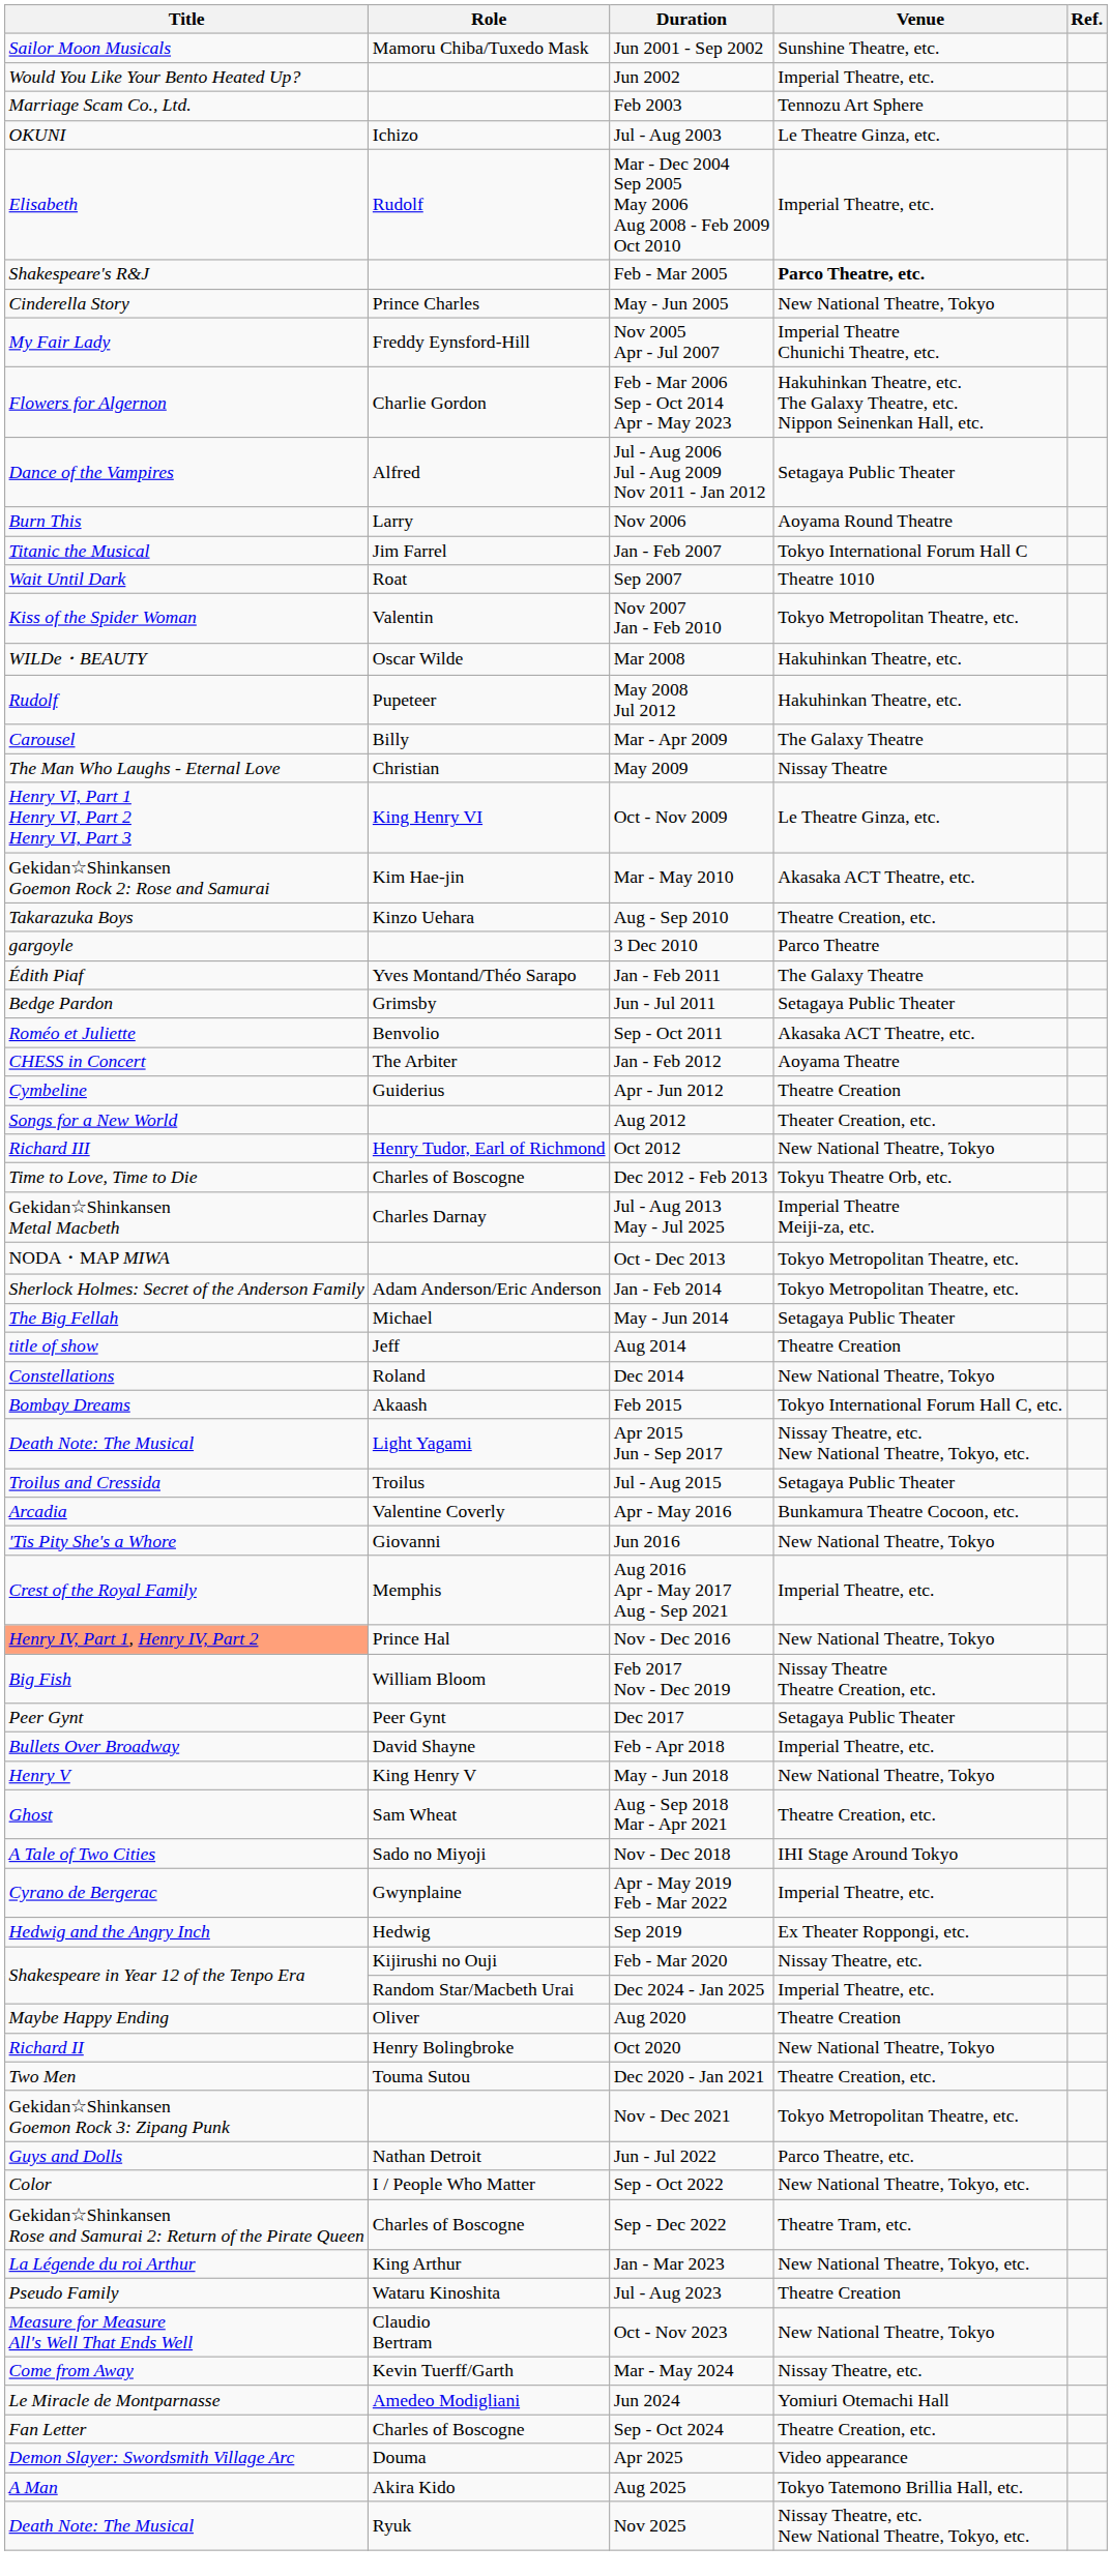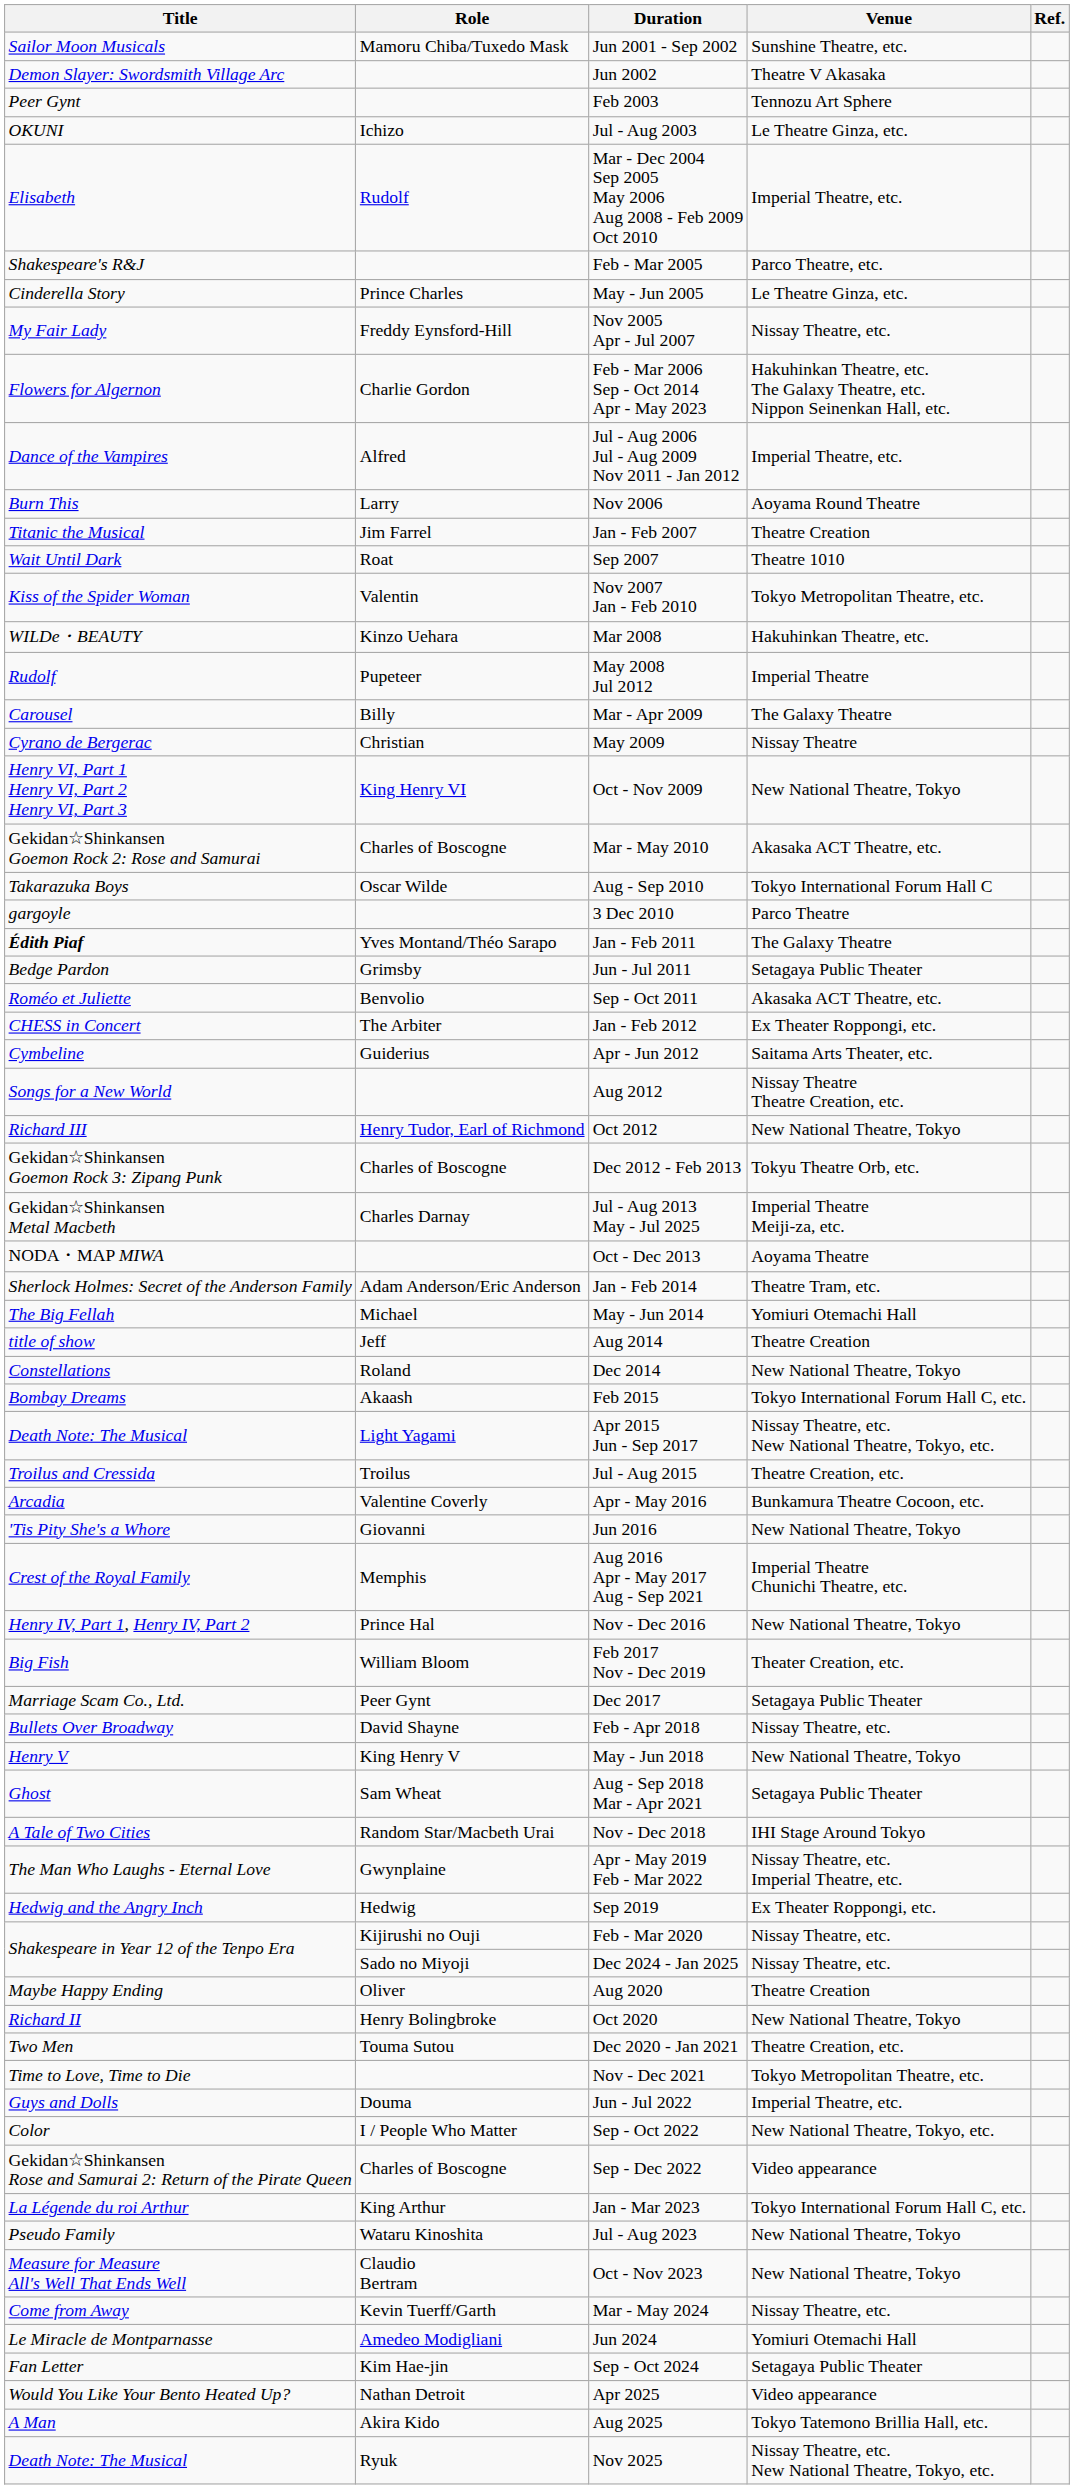Jun 2002 | Title: Would You Like Your Bento Heated Up? -> Demon Slayer: Swordsmith Village Arc
Jun 2002 | Venue: Imperial Theatre, etc. -> Theatre V Akasaka
Feb 2003 | Title: Marriage Scam Co., Ltd. -> Peer Gynt
Feb - Mar 2005 | Venue: bold -> normal
May - Jun 2005 | Venue: New National Theatre, Tokyo -> Le Theatre Ginza, etc.
Nov 2005 Apr - Jul 2007 | Venue: Imperial Theatre Chunichi Theatre, etc. -> Nissay Theatre, etc.
Jul - Aug 2006 Jul - Aug 2009 Nov 2011 - Jan 2012 | Venue: Setagaya Public Theater -> Imperial Theatre, etc.
Jan - Feb 2007 | Venue: Tokyo International Forum Hall C -> Theatre Creation
Mar 2008 | Role: Oscar Wilde -> Kinzo Uehara
May 2008 Jul 2012 | Venue: Hakuhinkan Theatre, etc. -> Imperial Theatre
May 2009 | Title: The Man Who Laughs - Eternal Love -> Cyrano de Bergerac
Oct - Nov 2009 | Venue: Le Theatre Ginza, etc. -> New National Theatre, Tokyo
Mar - May 2010 | Role: Kim Hae-jin -> Charles of Boscogne
Aug - Sep 2010 | Role: Kinzo Uehara -> Oscar Wilde
Aug - Sep 2010 | Venue: Theatre Creation, etc. -> Tokyo International Forum Hall C
Jan - Feb 2011 | Title: normal -> bold
Jan - Feb 2012 | Venue: Aoyama Theatre -> Ex Theater Roppongi, etc.
Apr - Jun 2012 | Venue: Theatre Creation -> Saitama Arts Theater, etc.
Aug 2012 | Venue: Theater Creation, etc. -> Nissay Theatre Theatre Creation, etc.
Dec 2012 - Feb 2013 | Title: Time to Love, Time to Die -> Gekidan☆Shinkansen Goemon Rock 3: Zipang Punk
Oct - Dec 2013 | Venue: Tokyo Metropolitan Theatre, etc. -> Aoyama Theatre
Jan - Feb 2014 | Venue: Tokyo Metropolitan Theatre, etc. -> Theatre Tram, etc.
May - Jun 2014 | Venue: Setagaya Public Theater -> Yomiuri Otemachi Hall
Jul - Aug 2015 | Venue: Setagaya Public Theater -> Theatre Creation, etc.
Aug 2016 Apr - May 2017 Aug - Sep 2021 | Venue: Imperial Theatre, etc. -> Imperial Theatre Chunichi Theatre, etc.
Nov - Dec 2016 | Title: lightsalmon background -> no background
Feb 2017 Nov - Dec 2019 | Venue: Nissay Theatre Theatre Creation, etc. -> Theater Creation, etc.
Dec 2017 | Title: Peer Gynt -> Marriage Scam Co., Ltd.
Feb - Apr 2018 | Venue: Imperial Theatre, etc. -> Nissay Theatre, etc.
Aug - Sep 2018 Mar - Apr 2021 | Venue: Theatre Creation, etc. -> Setagaya Public Theater
Nov - Dec 2018 | Role: Sado no Miyoji -> Random Star/Macbeth Urai
Apr - May 2019 Feb - Mar 2022 | Title: Cyrano de Bergerac -> The Man Who Laughs - Eternal Love
Apr - May 2019 Feb - Mar 2022 | Venue: Imperial Theatre, etc. -> Nissay Theatre, etc. Imperial Theatre, etc.
Dec 2024 - Jan 2025 | Role: Random Star/Macbeth Urai -> Sado no Miyoji
Dec 2024 - Jan 2025 | Venue: Imperial Theatre, etc. -> Nissay Theatre, etc.
Nov - Dec 2021 | Title: Gekidan☆Shinkansen Goemon Rock 3: Zipang Punk -> Time to Love, Time to Die
Jun - Jul 2022 | Role: Nathan Detroit -> Douma
Jun - Jul 2022 | Venue: Parco Theatre, etc. -> Imperial Theatre, etc.
Sep - Dec 2022 | Venue: Theatre Tram, etc. -> Video appearance
Jan - Mar 2023 | Venue: New National Theatre, Tokyo, etc. -> Tokyo International Forum Hall C, etc.
Jul - Aug 2023 | Venue: Theatre Creation -> New National Theatre, Tokyo
Sep - Oct 2024 | Role: Charles of Boscogne -> Kim Hae-jin
Sep - Oct 2024 | Venue: Theatre Creation, etc. -> Setagaya Public Theater
Apr 2025 | Title: Demon Slayer: Swordsmith Village Arc -> Would You Like Your Bento Heated Up?
Apr 2025 | Role: Douma -> Nathan Detroit
